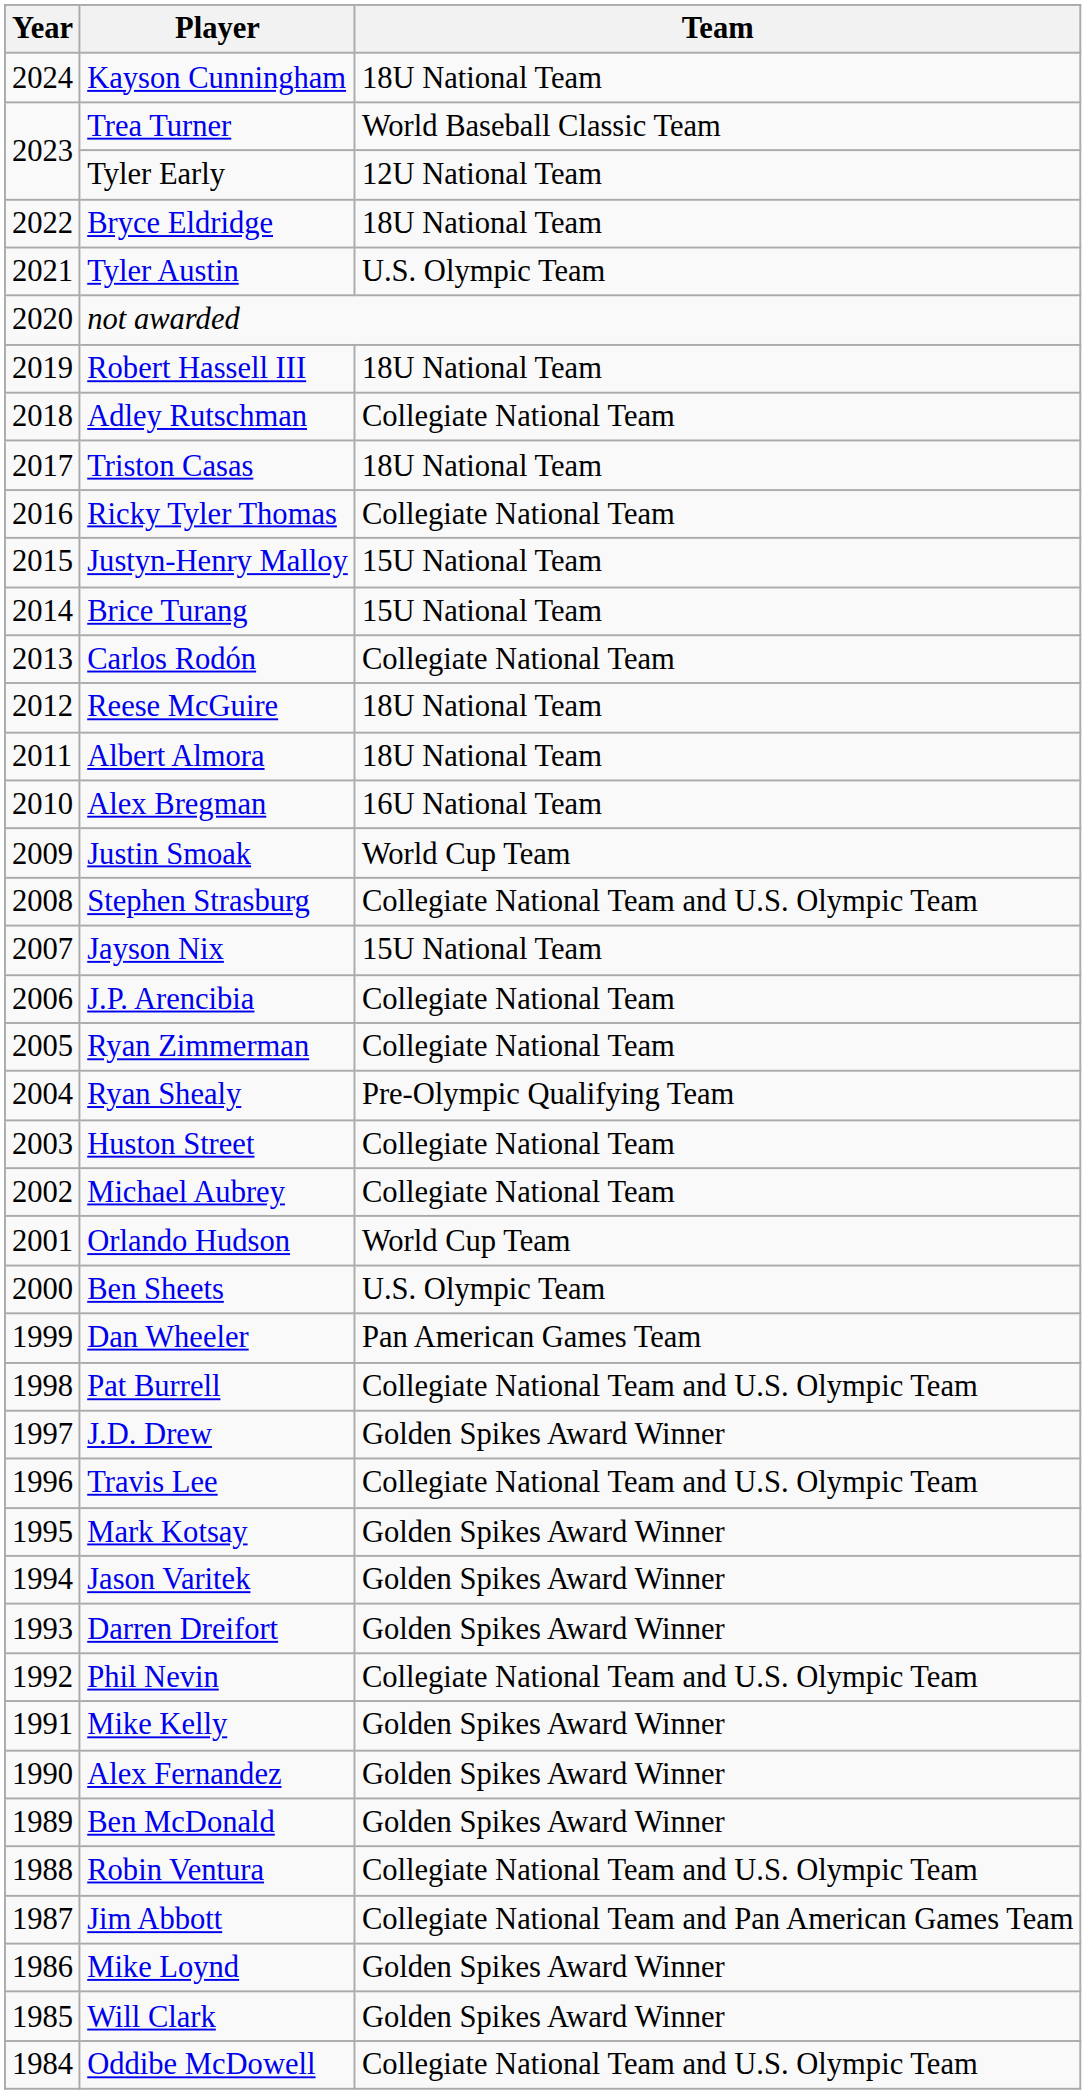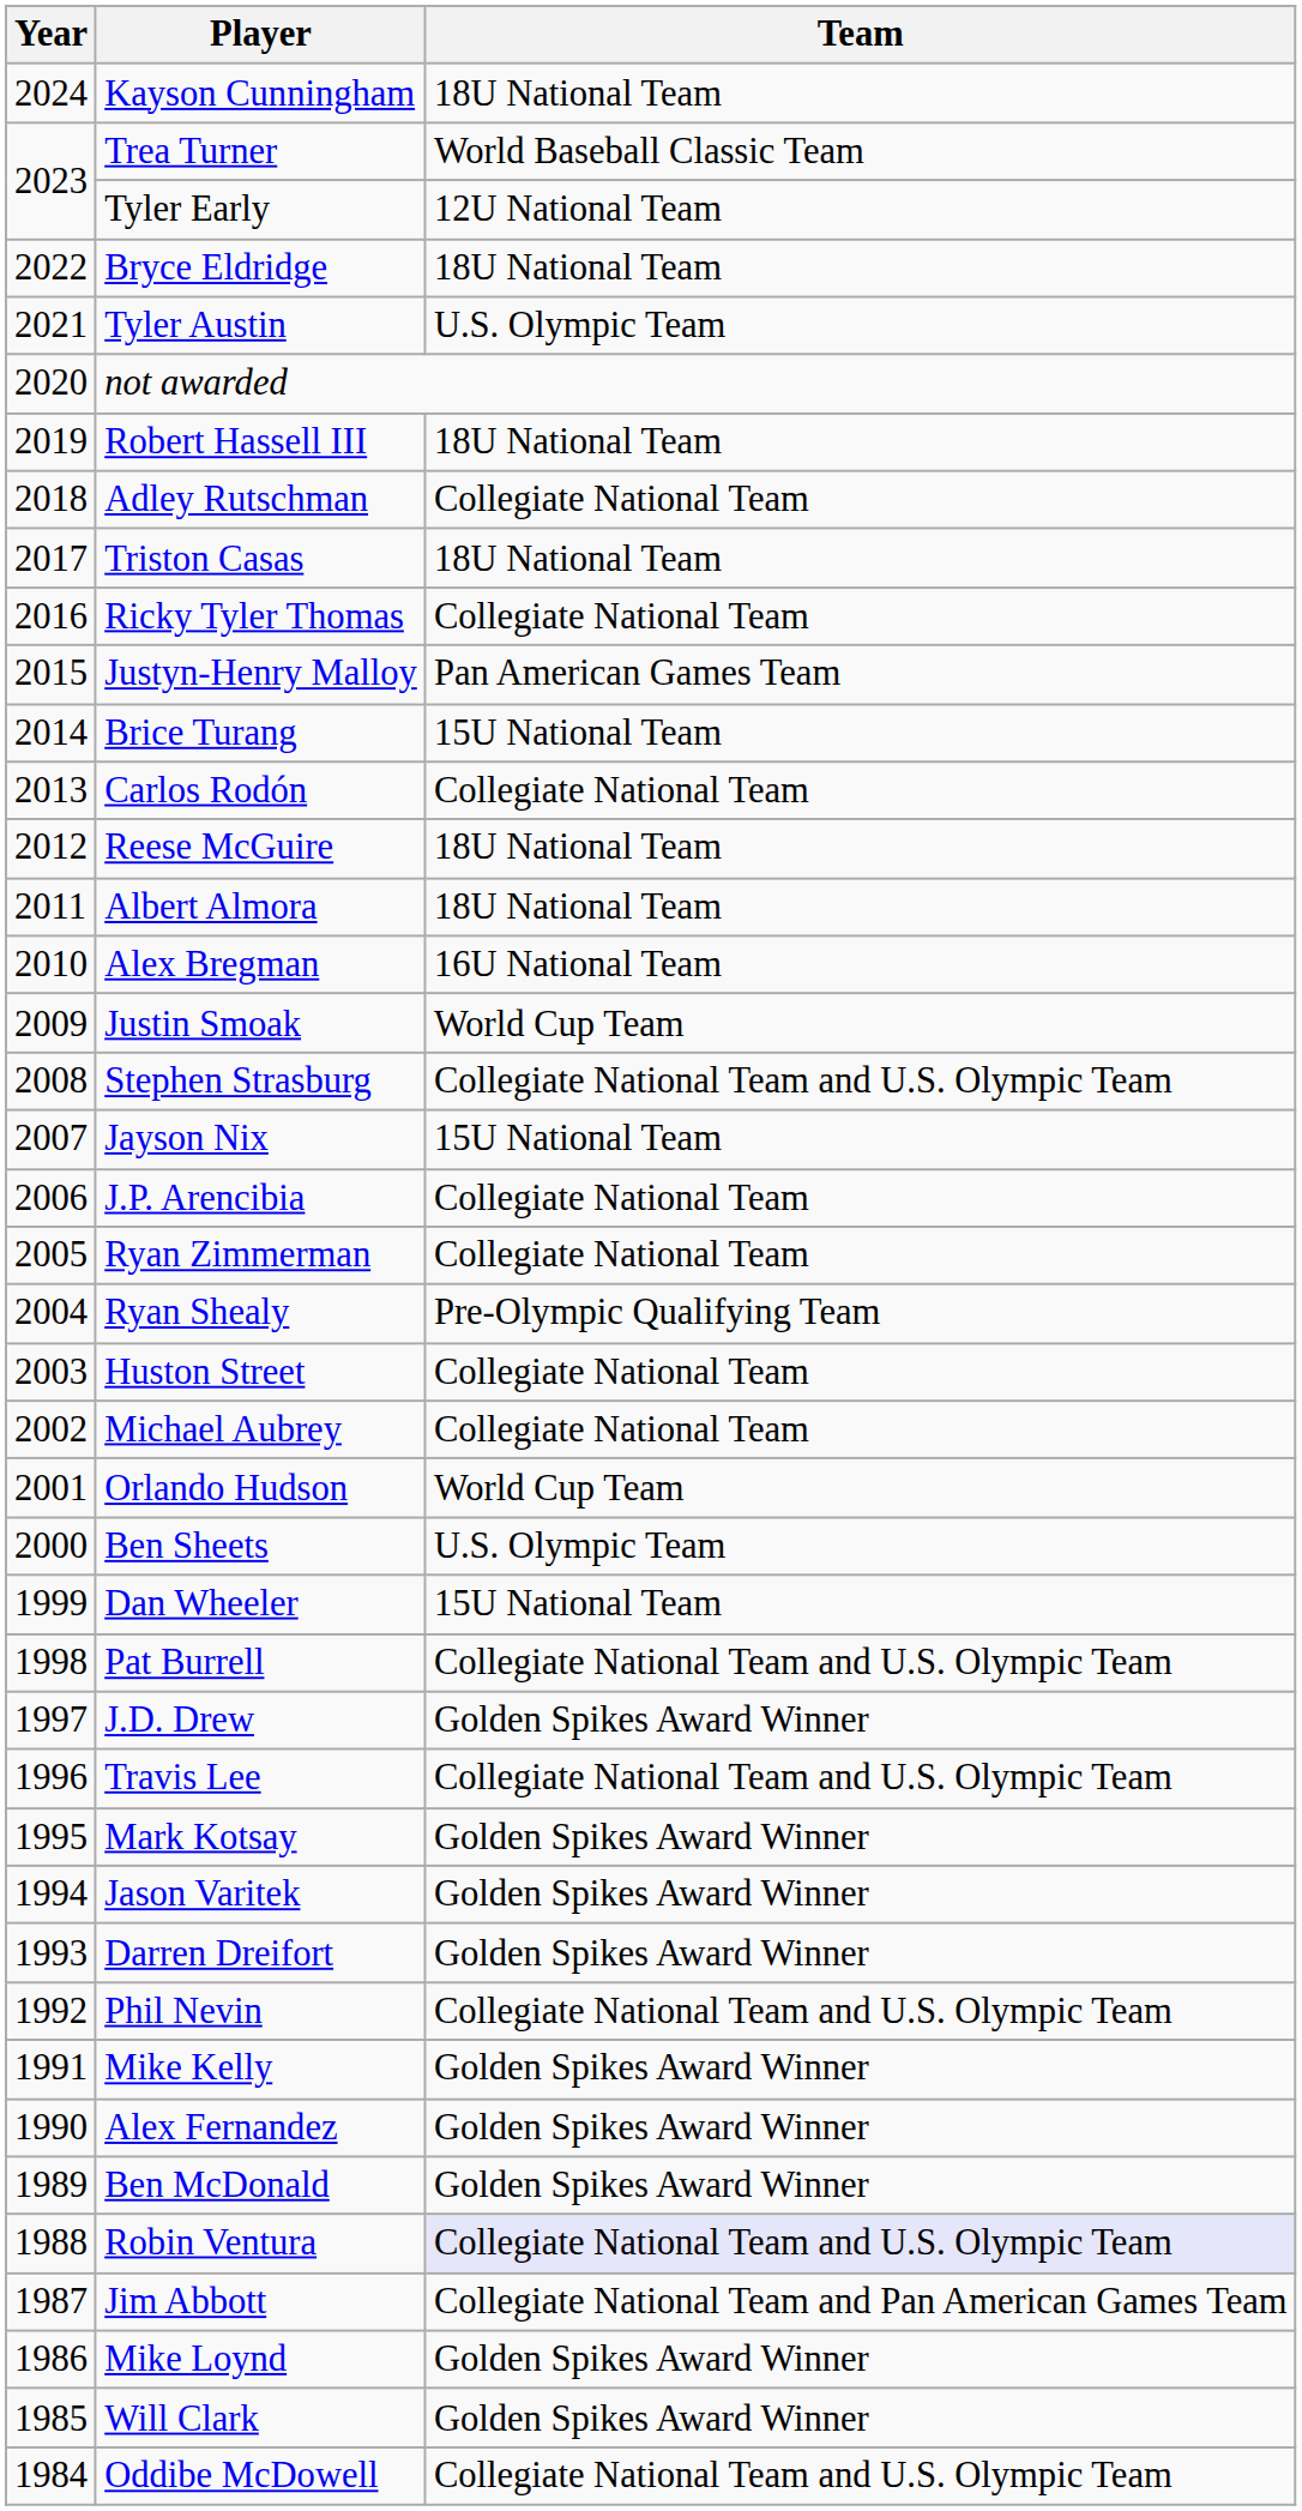Justyn-Henry Malloy | Team: 15U National Team -> Pan American Games Team
Dan Wheeler | Team: Pan American Games Team -> 15U National Team
Robin Ventura | Team: no background -> lavender background
